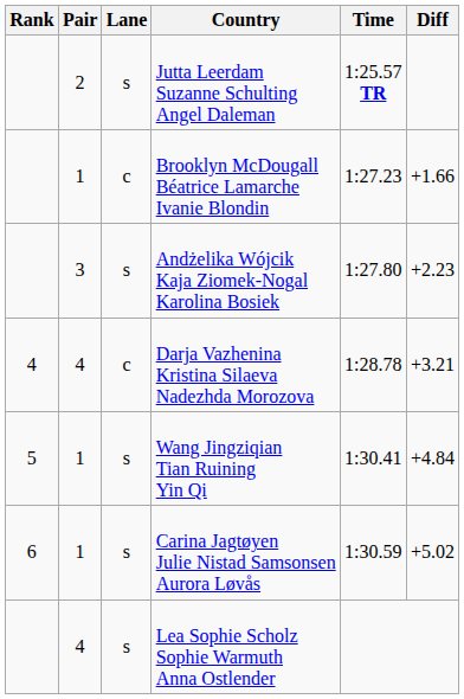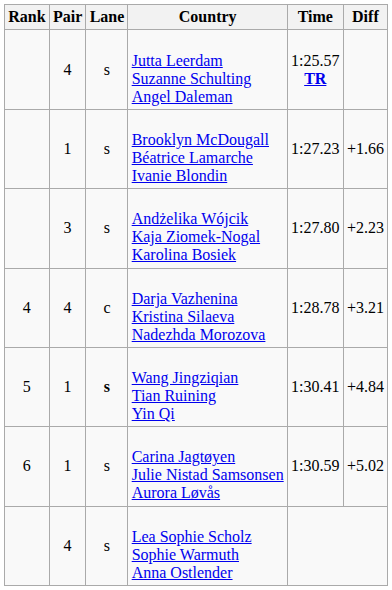Jutta Leerdam Suzanne Schulting Angel Daleman | Pair: 2 -> 4
Brooklyn McDougall Béatrice Lamarche Ivanie Blondin | Lane: c -> s
Wang Jingziqian Tian Ruining Yin Qi | Lane: normal -> bold
